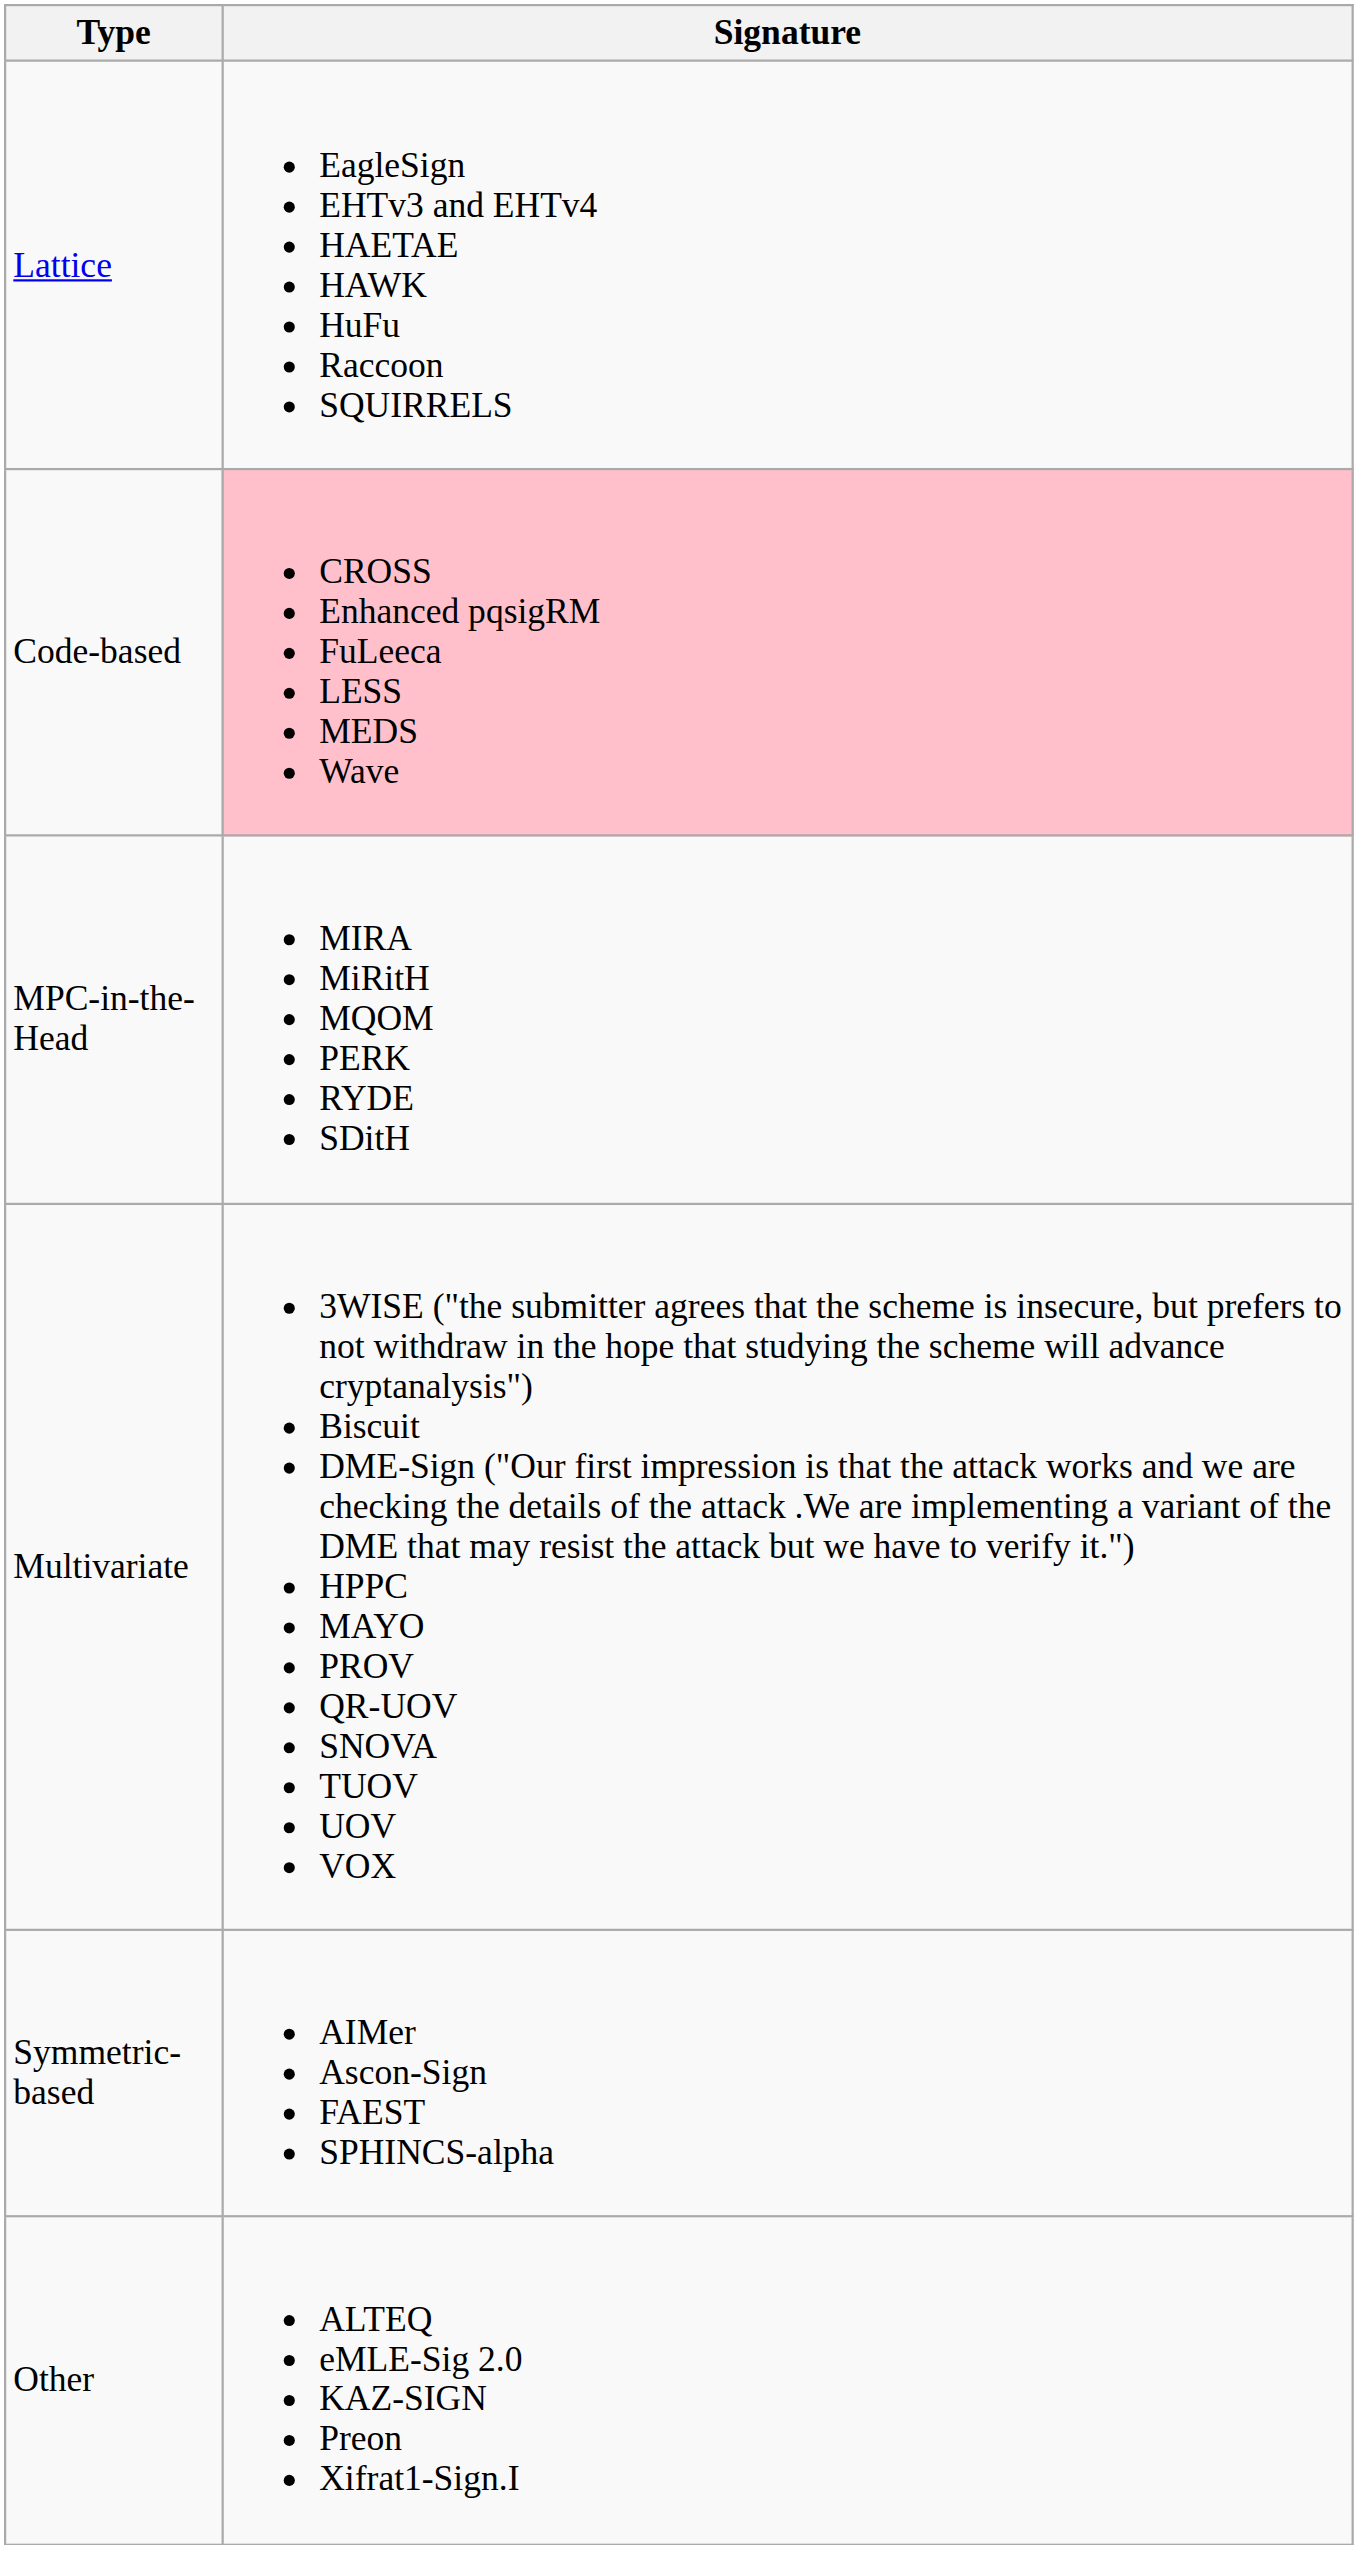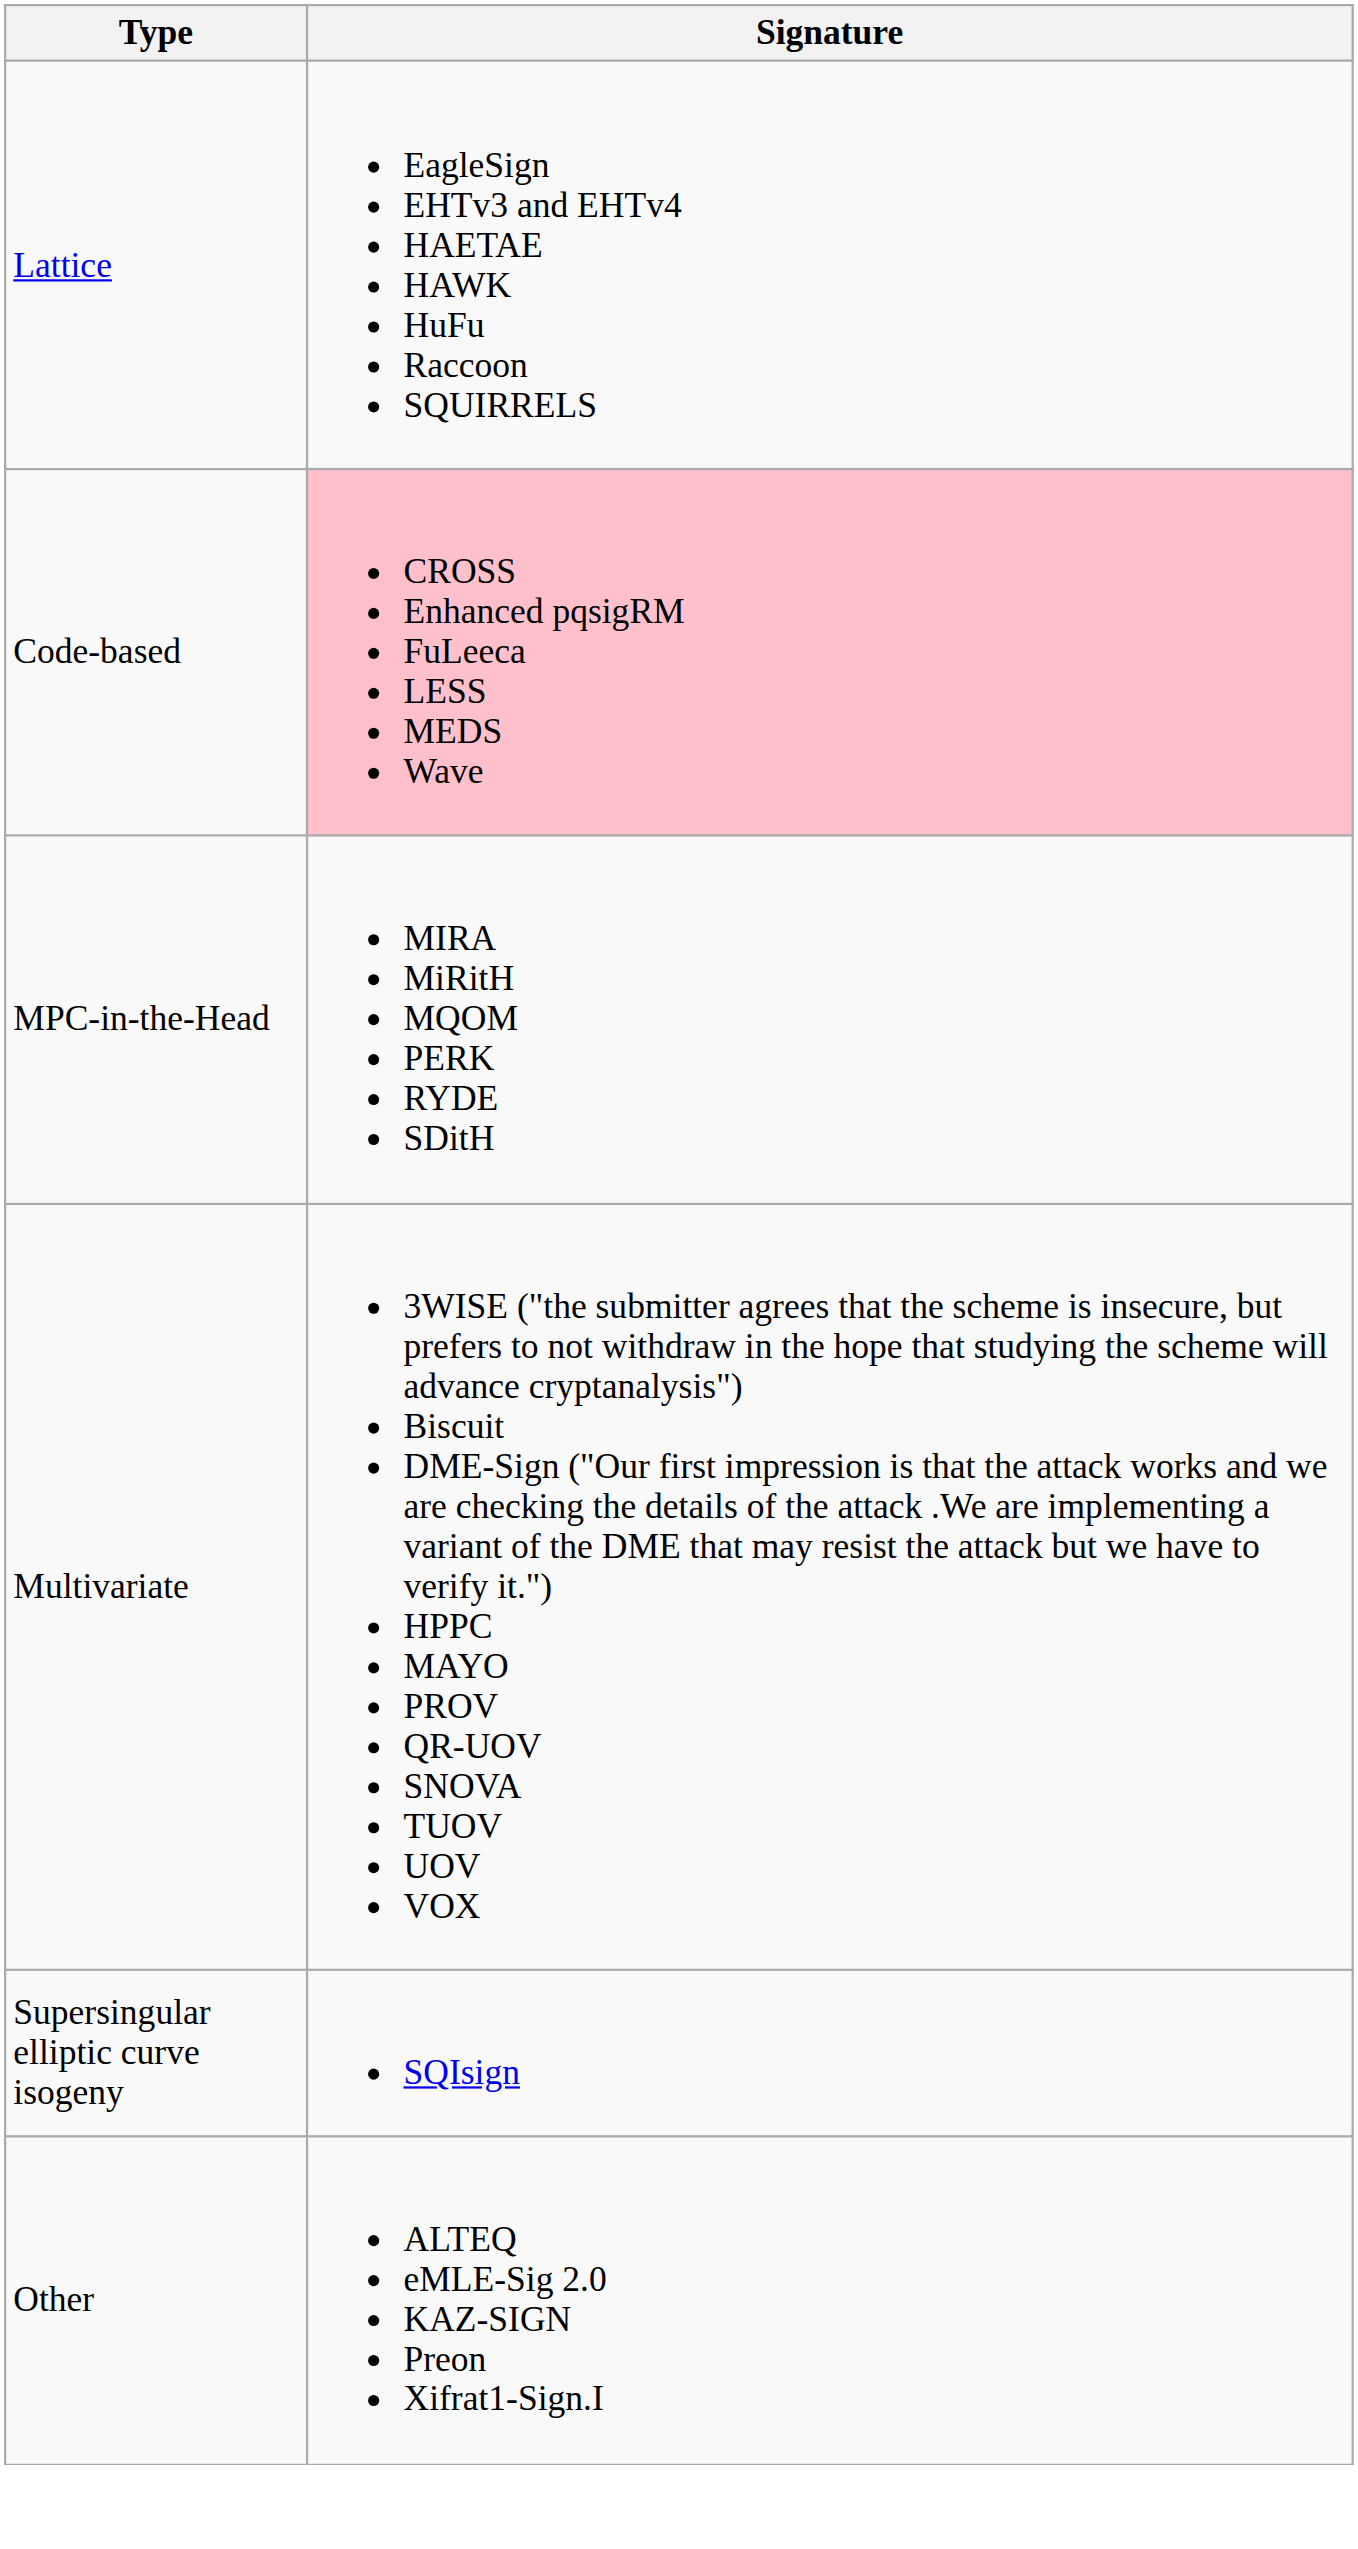+ row: Supersingular elliptic curve isogeny | SQIsign
- row: Symmetric-based | AIMer Ascon-Sign FAEST SPHINCS-alpha
